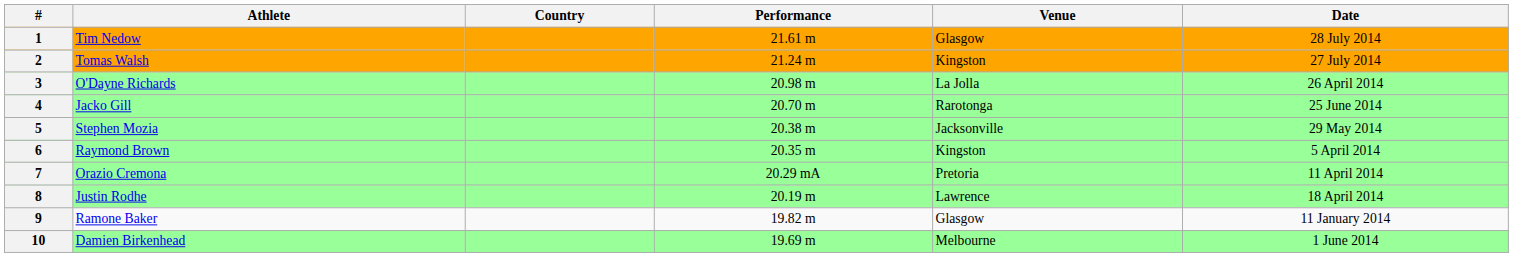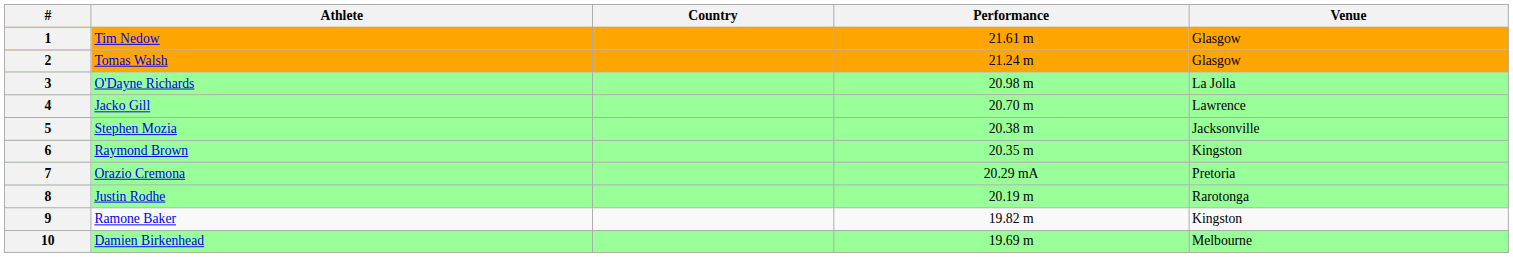- column: Date | 28 July 2014 | 27 July 2014 | 26 April 2014 | 25 June 2014 | 29 May 2014 | 5 April 2014 | 11 April 2014 | 18 April 2014 | 11 January 2014 | 1 June 2014
2 | Venue: Kingston -> Glasgow
4 | Venue: Rarotonga -> Lawrence
8 | Venue: Lawrence -> Rarotonga
9 | Venue: Glasgow -> Kingston
